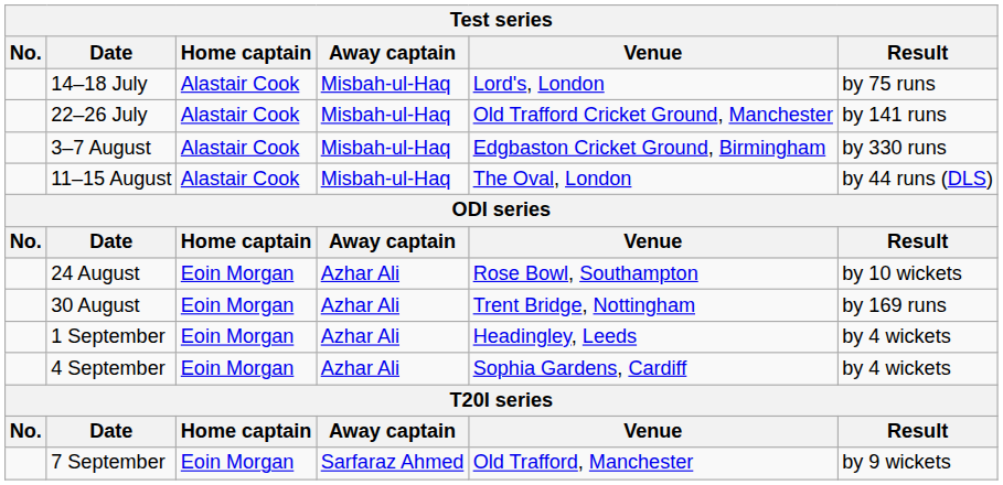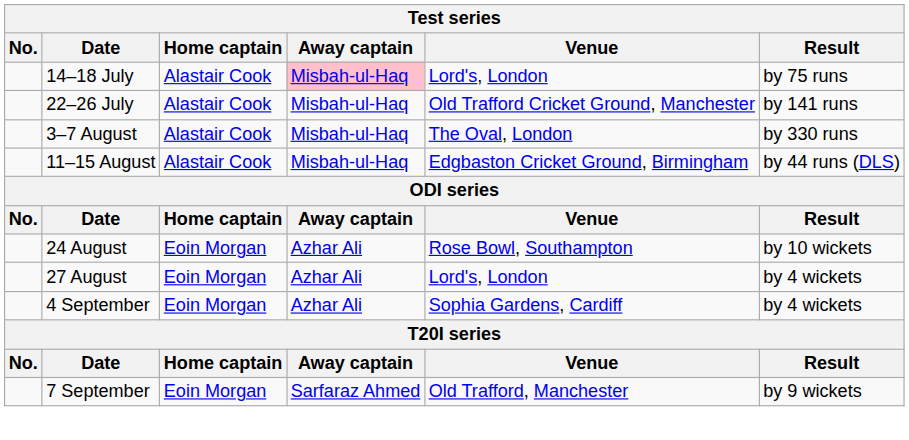14–18 July | Away captain: no background -> pink background
3–7 August | Venue: Edgbaston Cricket Ground, Birmingham -> The Oval, London
11–15 August | Venue: The Oval, London -> Edgbaston Cricket Ground, Birmingham
+ row: 27 August | Eoin Morgan | Azhar Ali | Lord's, London | by 4 wickets
- row: 30 August | Eoin Morgan | Azhar Ali | Trent Bridge, Nottingham | by 169 runs
- row: 1 September | Eoin Morgan | Azhar Ali | Headingley, Leeds | by 4 wickets
